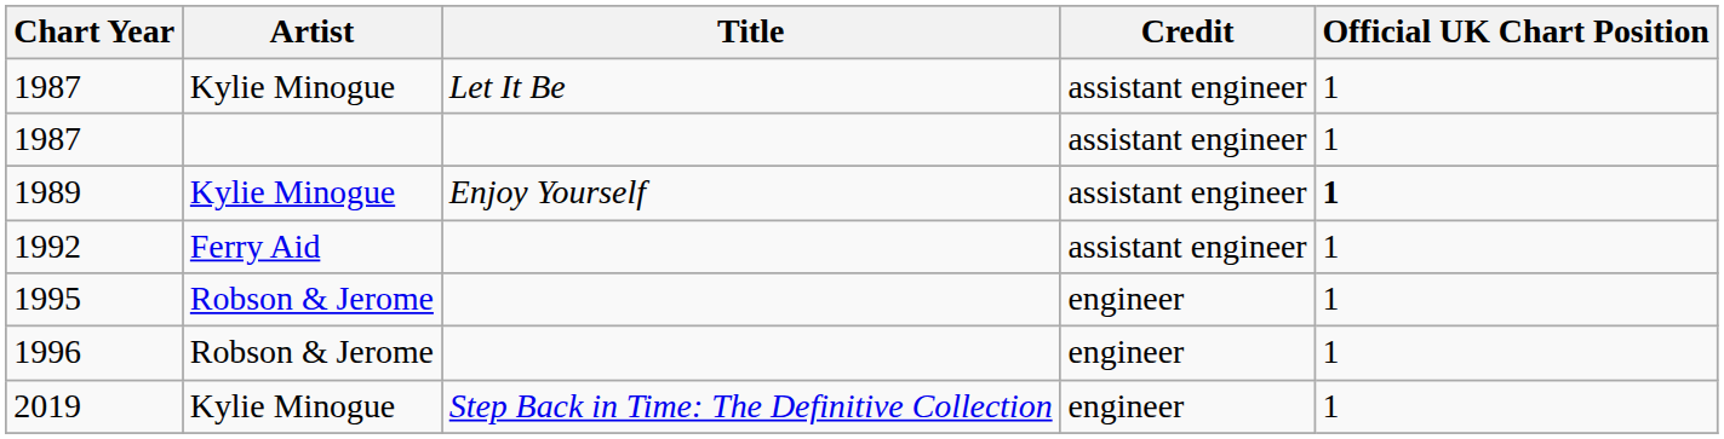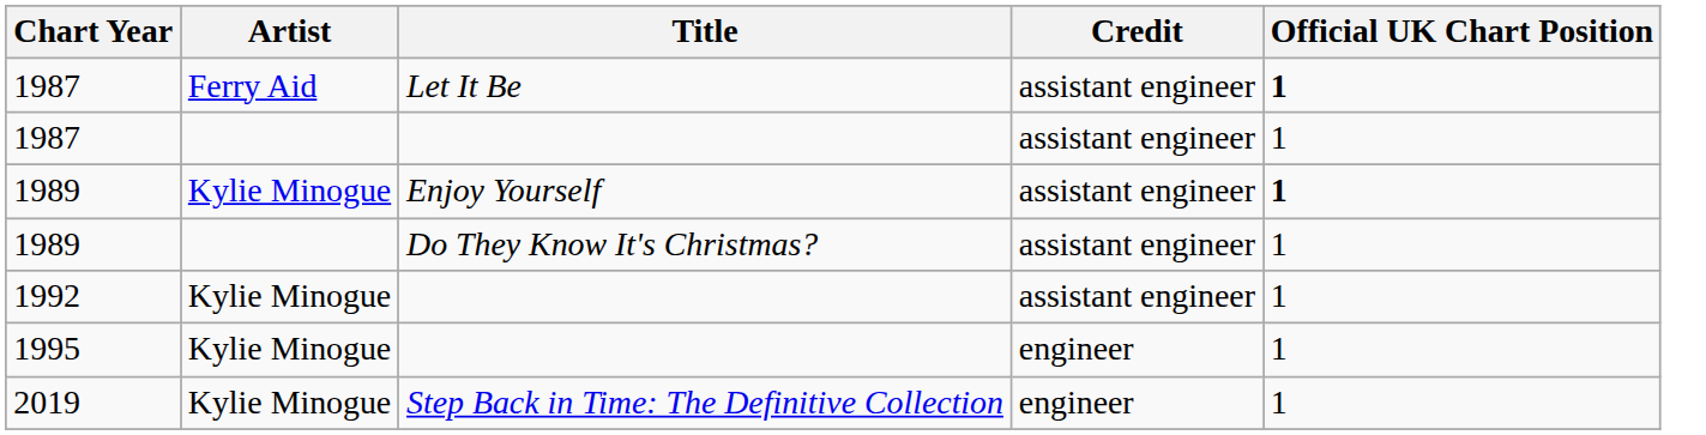1987 / Let It Be | Artist: Kylie Minogue -> Ferry Aid
1987 / Let It Be | Official UK Chart Position: normal -> bold
+ row: 1989 | Do They Know It's Christmas? | assistant engineer | 1
1992 | Artist: Ferry Aid -> Kylie Minogue
1995 | Artist: Robson & Jerome -> Kylie Minogue
- row: 1996 | Robson & Jerome | engineer | 1
